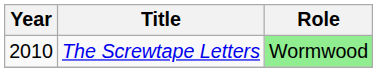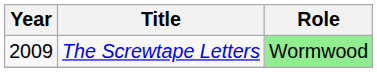The Screwtape Letters | Year: 2010 -> 2009
